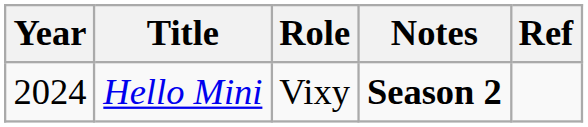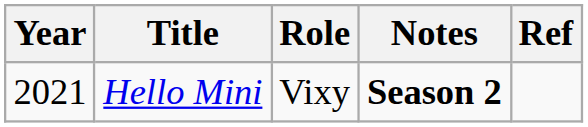Hello Mini | Year: 2024 -> 2021
